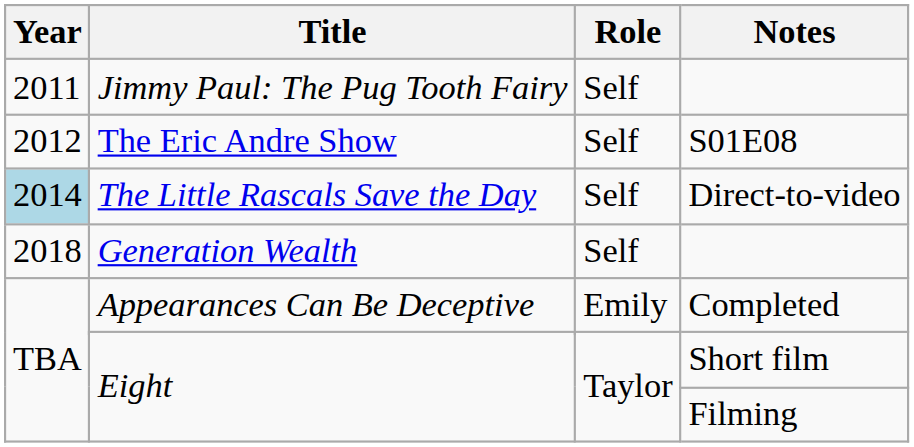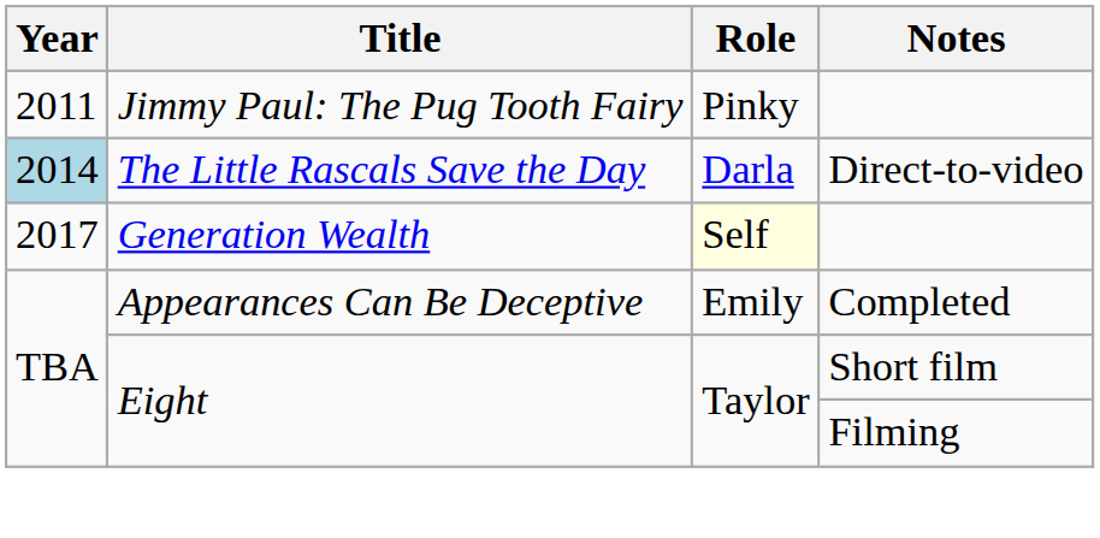Jimmy Paul: The Pug Tooth Fairy | Role: Self -> Pinky
- row: 2012 | The Eric Andre Show | Self | S01E08
The Little Rascals Save the Day | Role: Self -> Darla
Generation Wealth | Year: 2018 -> 2017
Generation Wealth | Role: no background -> lightyellow background
